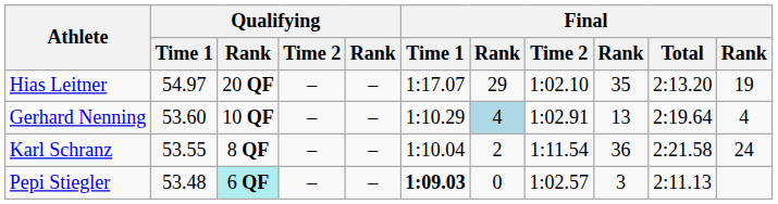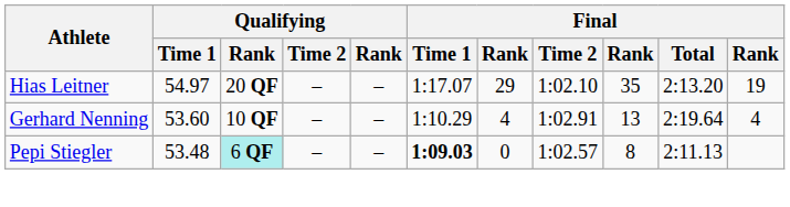Gerhard Nenning | column 7: lightblue background -> no background
- row: Karl Schranz | 53.55 | 8 QF | – | – | 1:10.04 | 2 | 1:11.54 | 36 | 2:21.58 | 24
Pepi Stiegler | column 9: 3 -> 8
